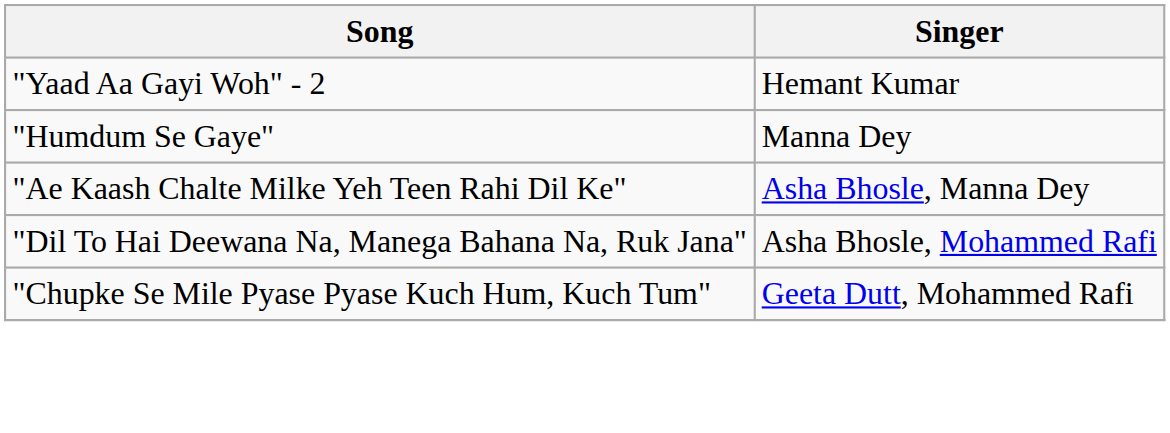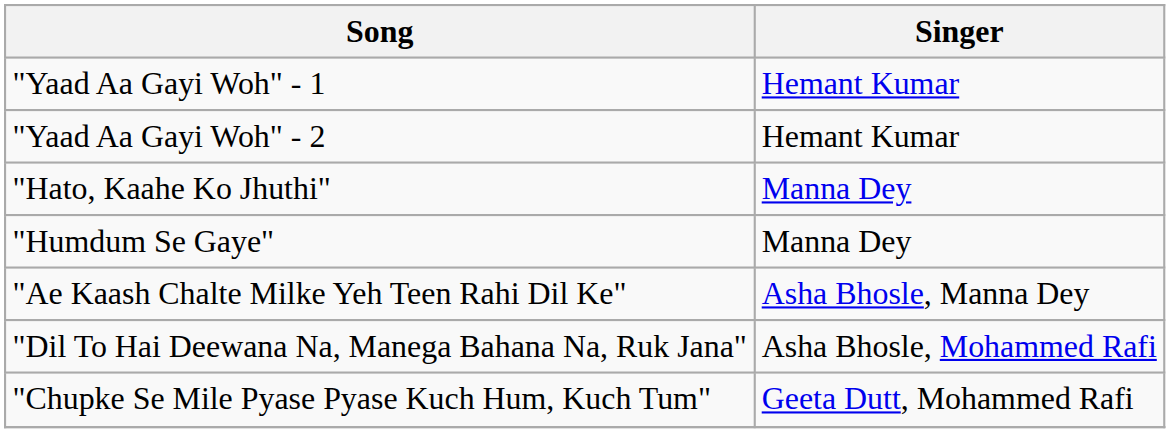+ row: "Yaad Aa Gayi Woh" - 1 | Hemant Kumar
+ row: "Hato, Kaahe Ko Jhuthi" | Manna Dey
